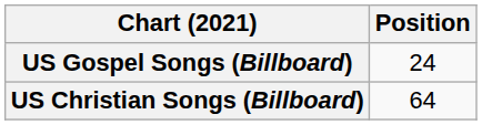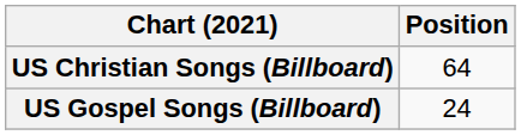rows swapped: US Christian Songs (Billboard) <-> US Gospel Songs (Billboard)
